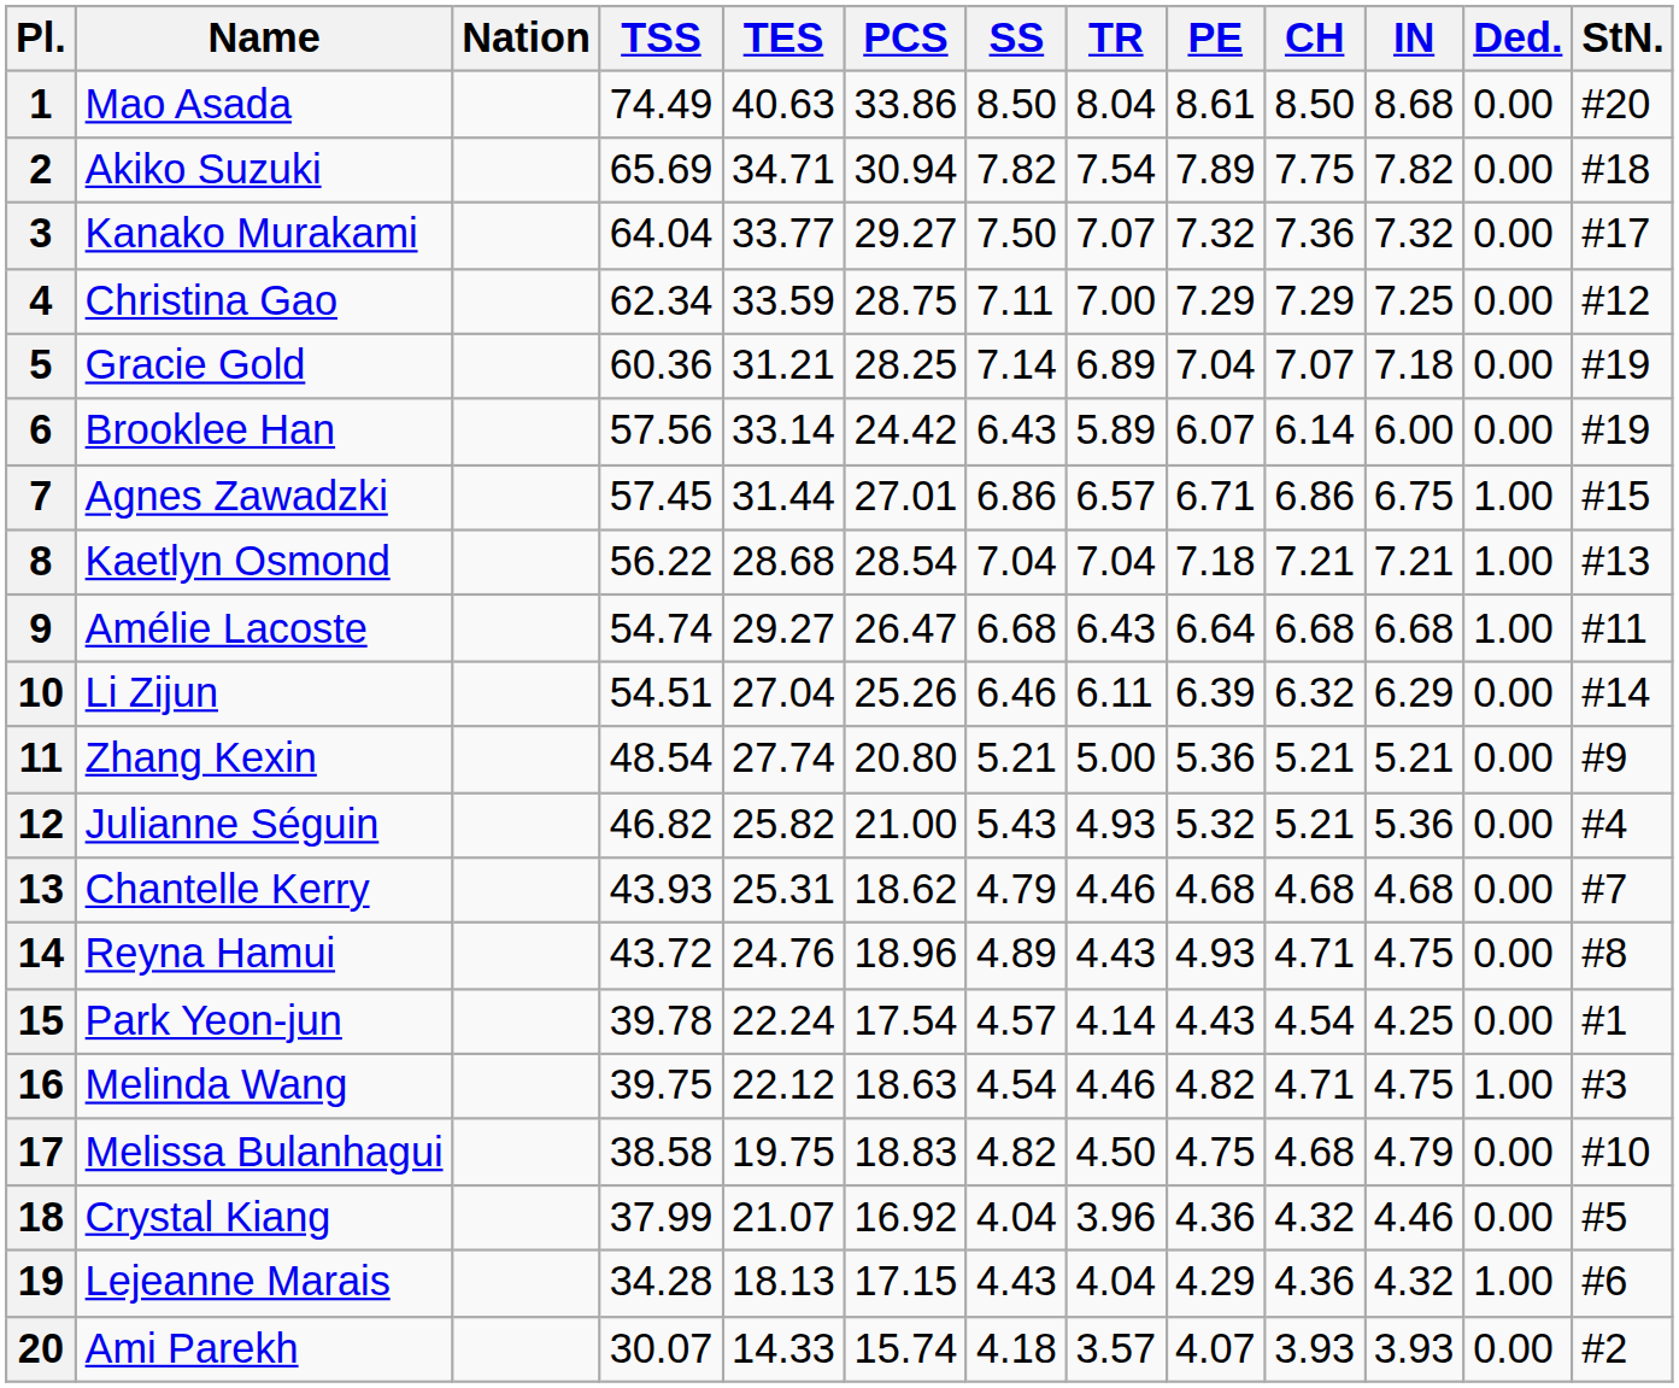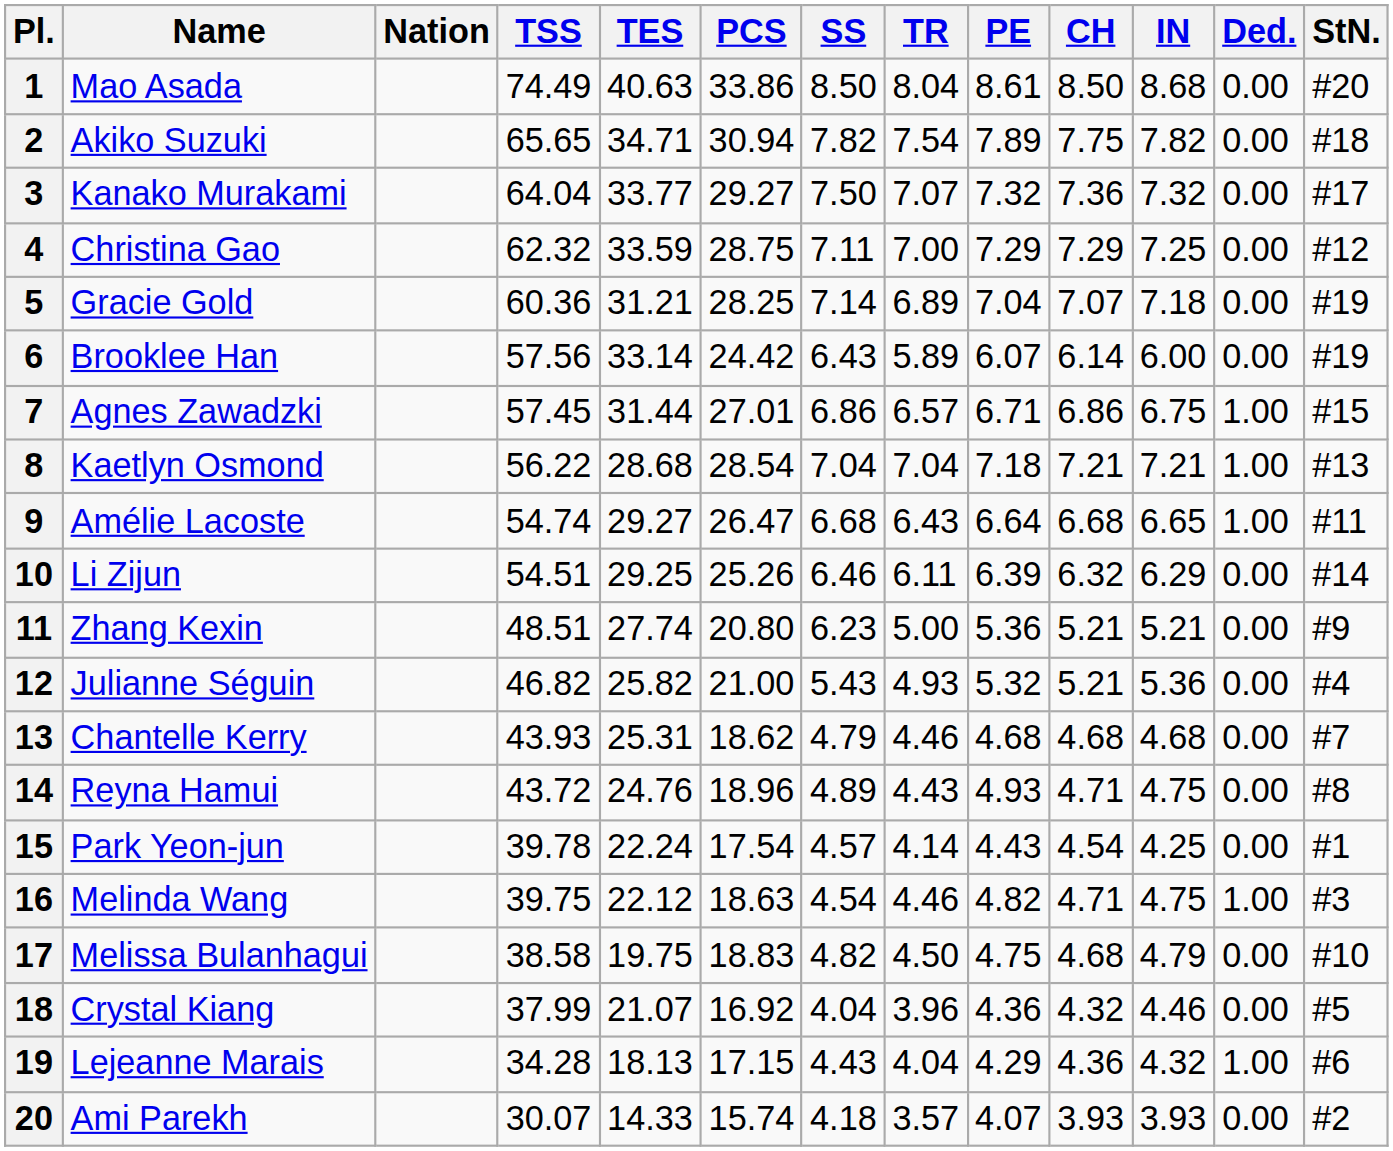2 | TSS: 65.69 -> 65.65
4 | TSS: 62.34 -> 62.32
9 | IN: 6.68 -> 6.65
10 | TES: 27.04 -> 29.25
11 | TSS: 48.54 -> 48.51
11 | SS: 5.21 -> 6.23
